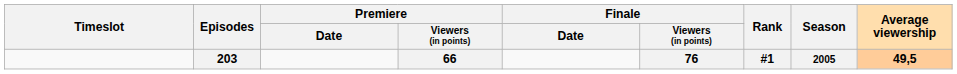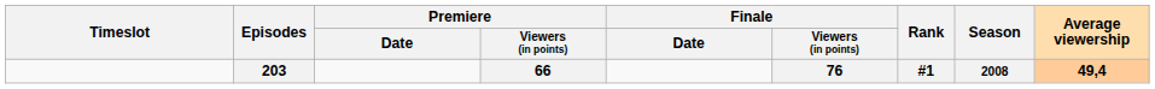203 | Season: 2005 -> 2008
203 | Average viewership: 49,5 -> 49,4
